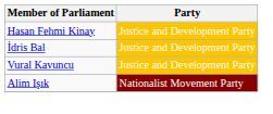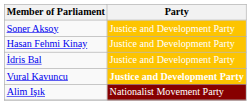+ row: Soner Aksoy | Justice and Development Party
Vural Kavuncu | Party: normal -> bold
